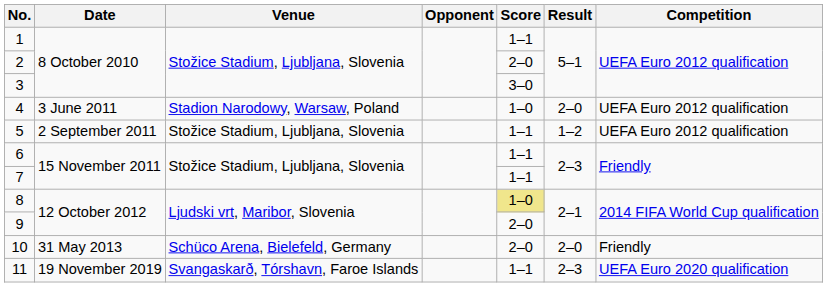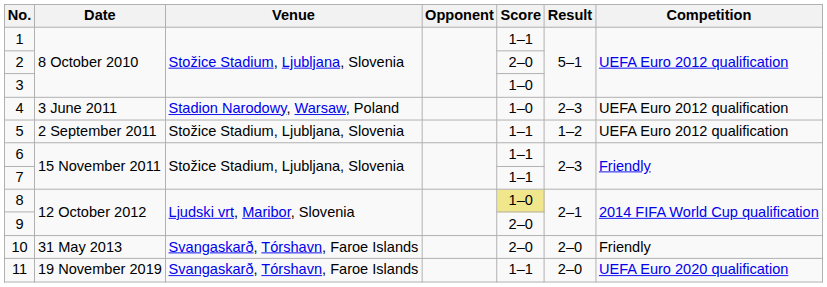3 | Score: 3–0 -> 1–0
4 | Result: 2–0 -> 2–3
10 | Venue: Schüco Arena, Bielefeld, Germany -> Svangaskarð, Tórshavn, Faroe Islands
11 | Result: 2–3 -> 2–0
